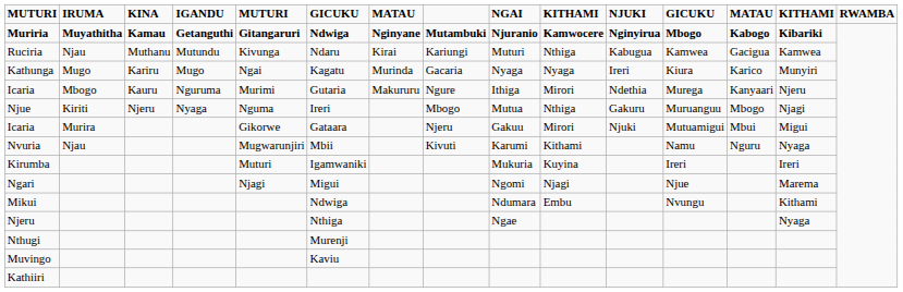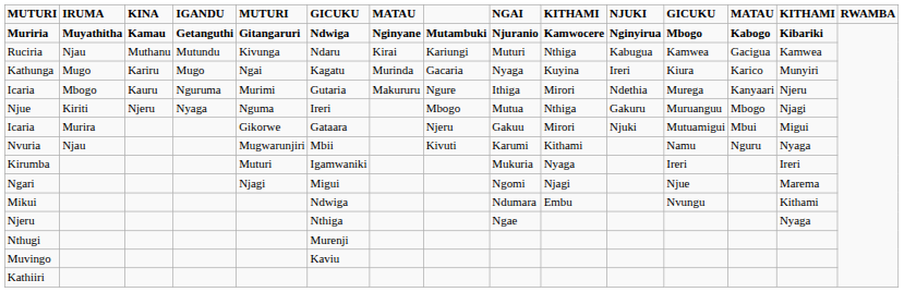Kathunga | column 10: Nyaga -> Kuyina
Kirumba | column 10: Kuyina -> Nyaga
